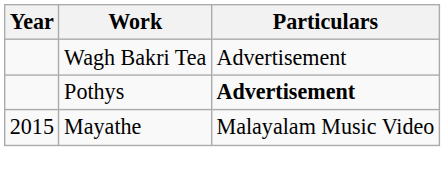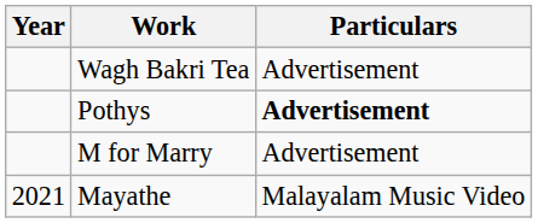+ row: M for Marry | Advertisement
Mayathe | Year: 2015 -> 2021
